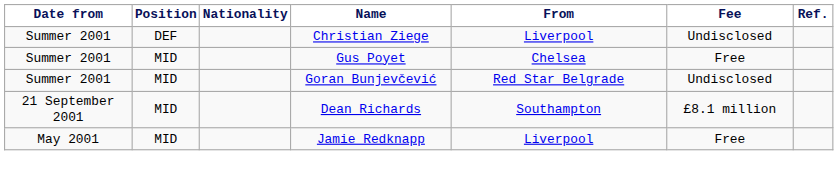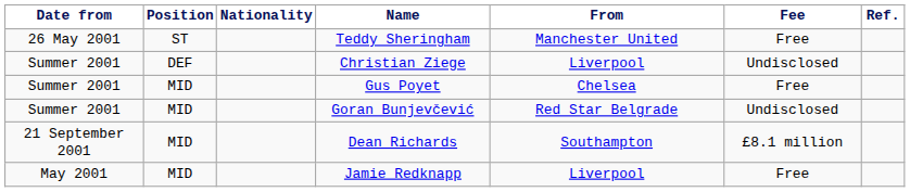+ row: 26 May 2001 | ST | Teddy Sheringham | Manchester United | Free
